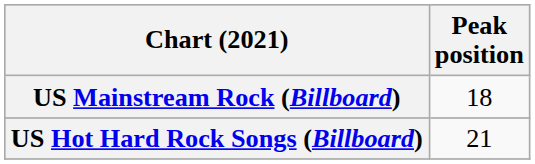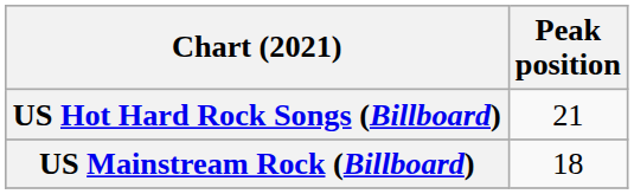rows swapped: US Hot Hard Rock Songs (Billboard) <-> US Mainstream Rock (Billboard)
